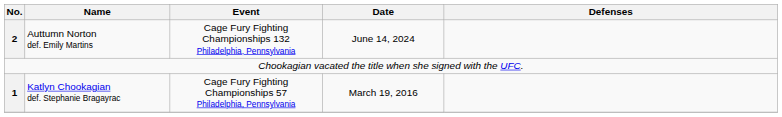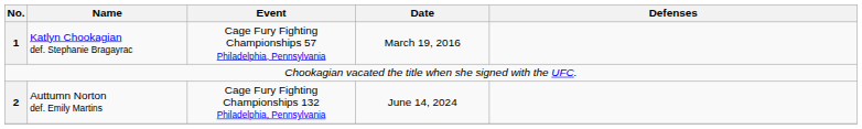rows swapped: Katlyn Chookagian def. Stephanie Bragayrac <-> Auttumn Norton def. Emily Martins
